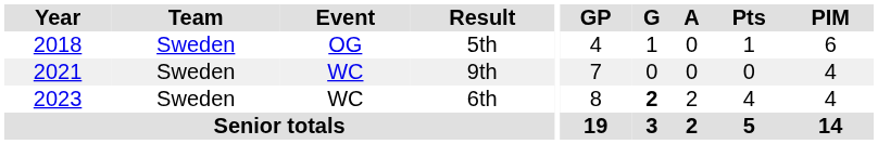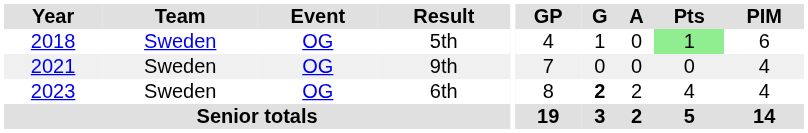5th | Pts: no background -> lightgreen background
9th | Event: WC -> OG
6th | Event: WC -> OG
